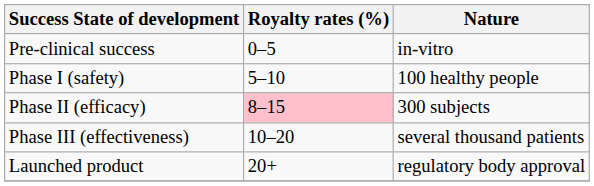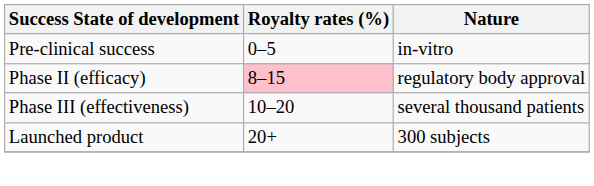- row: Phase I (safety) | 5–10 | 100 healthy people
Phase II (efficacy) | Nature: 300 subjects -> regulatory body approval
Launched product | Nature: regulatory body approval -> 300 subjects
